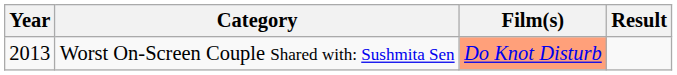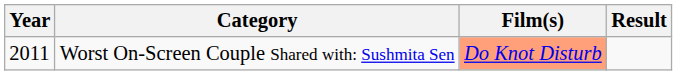Worst On-Screen Couple Shared with: Sushmita Sen | Year: 2013 -> 2011
